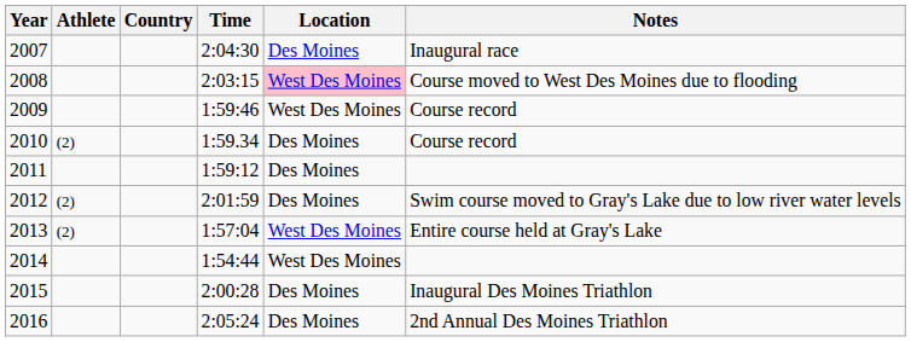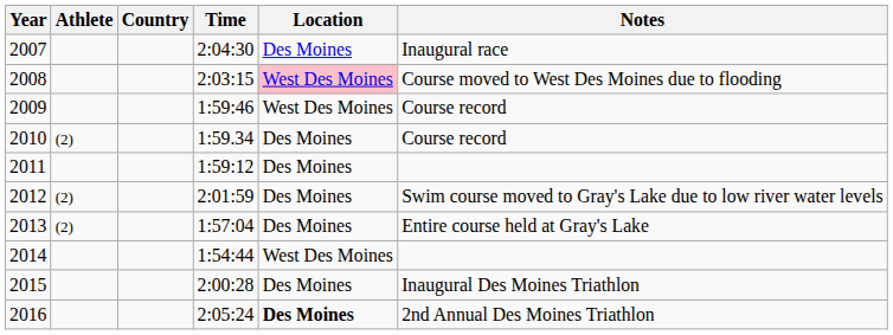2013 | Location: West Des Moines -> Des Moines
2016 | Location: normal -> bold
